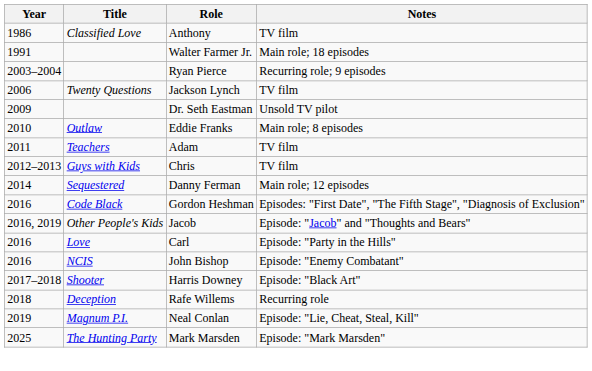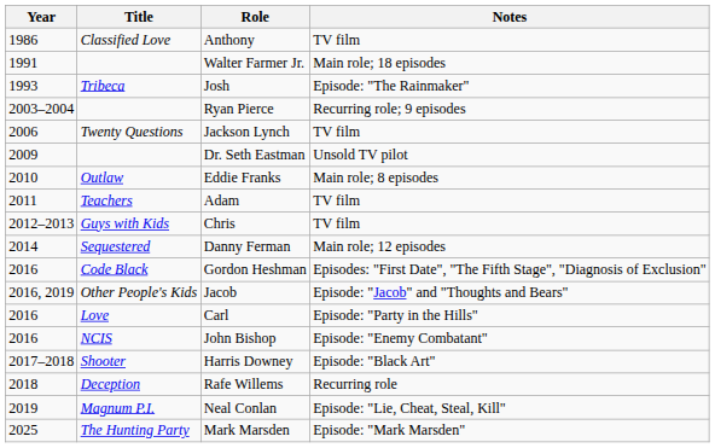+ row: 1993 | Tribeca | Josh | Episode: "The Rainmaker"
